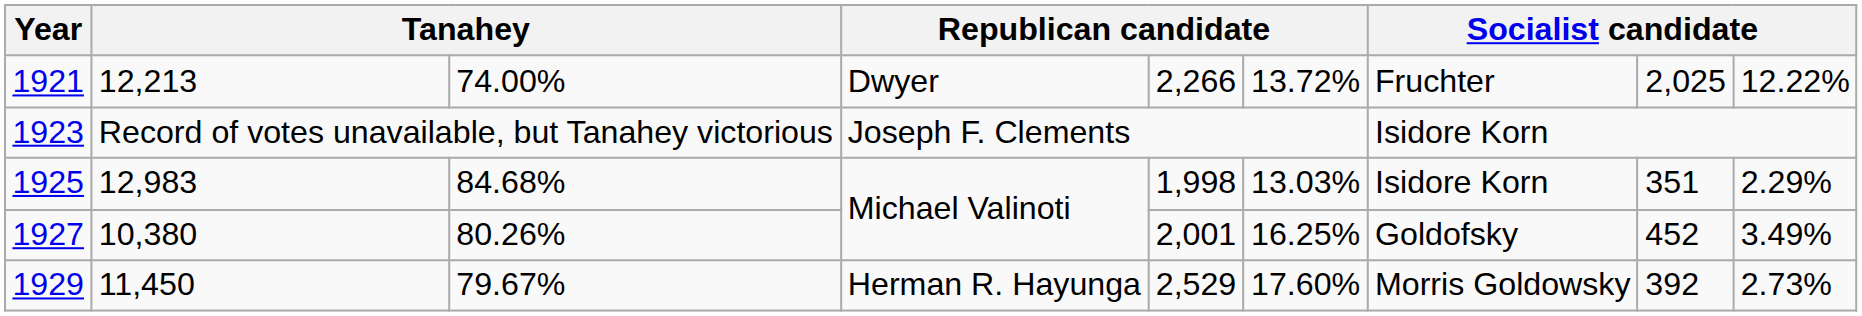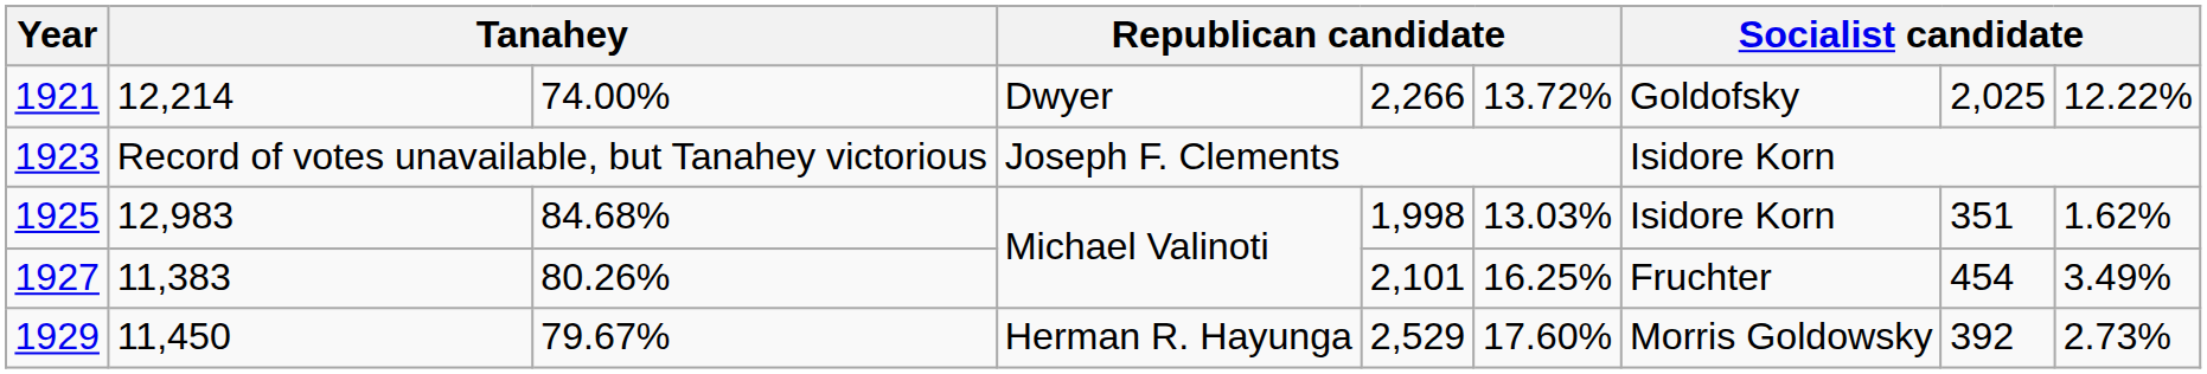1921 | column 2: 12,213 -> 12,214
1921 | column 7: Fruchter -> Goldofsky
1925 | column 9: 2.29% -> 1.62%
1927 | column 2: 10,380 -> 11,383
1927 | column 5: 2,001 -> 2,101
1927 | column 7: Goldofsky -> Fruchter
1927 | column 8: 452 -> 454
